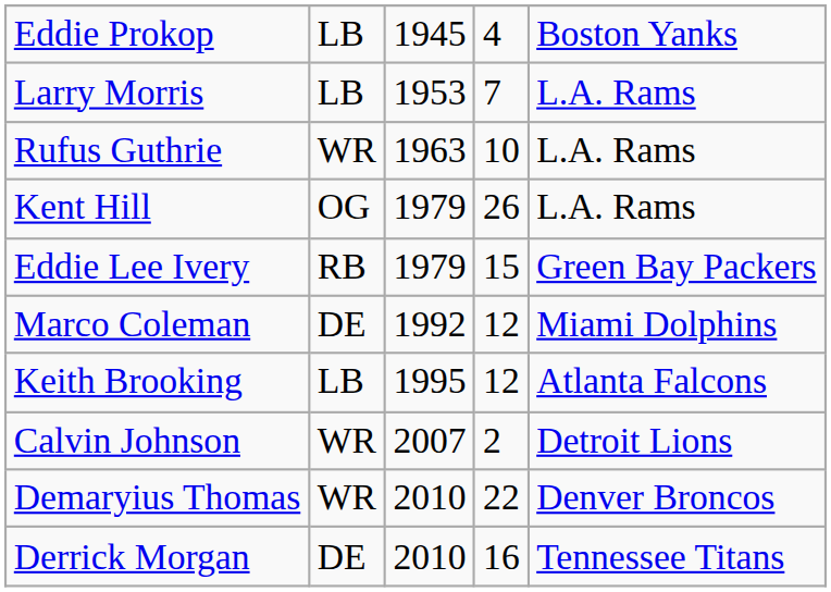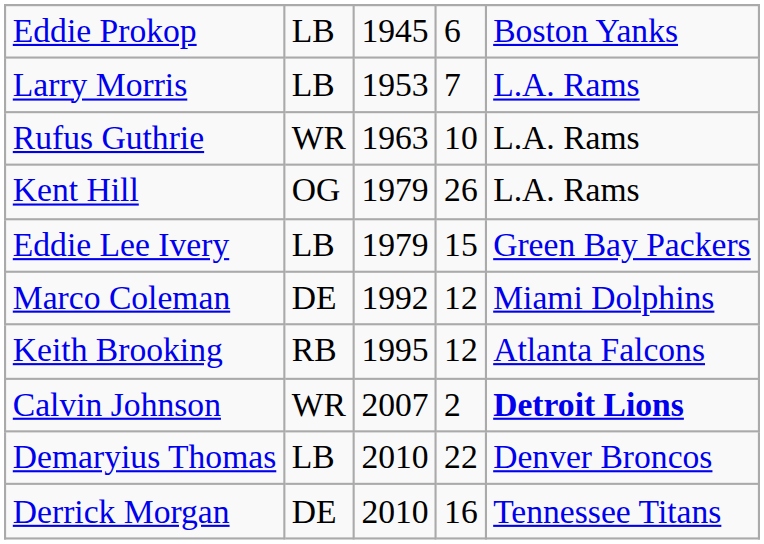Eddie Prokop | column 4: 4 -> 6
Eddie Lee Ivery | column 2: RB -> LB
Keith Brooking | column 2: LB -> RB
Calvin Johnson | column 5: normal -> bold
Demaryius Thomas | column 2: WR -> LB
